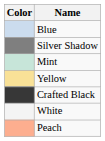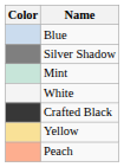rows swapped: Yellow <-> White
